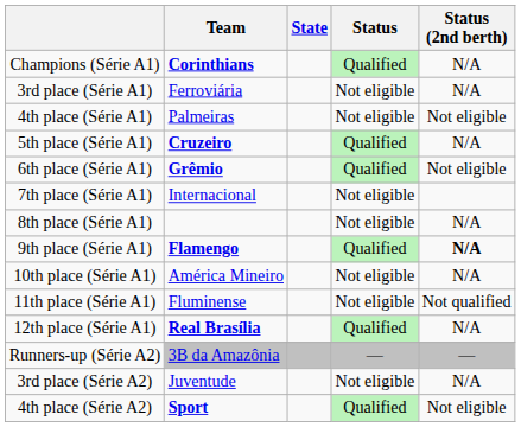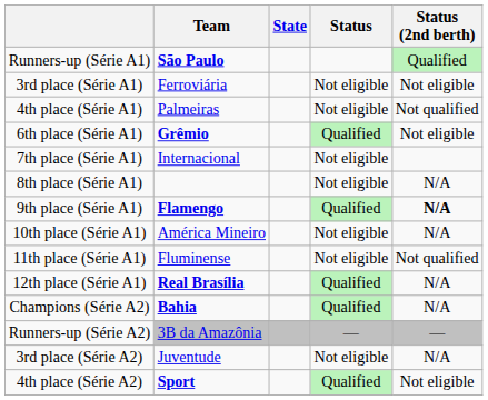- row: Champions (Série A1) | Corinthians | Qualified | N/A
+ row: Runners-up (Série A1) | São Paulo | Qualified
3rd place (Série A1) | Status (2nd berth): N/A -> Not eligible
4th place (Série A1) | Status (2nd berth): Not eligible -> Not qualified
- row: 5th place (Série A1) | Cruzeiro | Qualified | N/A
+ row: Champions (Série A2) | Bahia | Qualified | N/A
